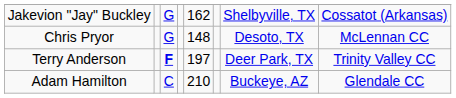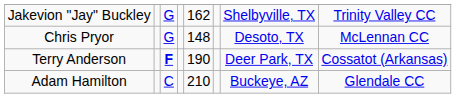Jakevion "Jay" Buckley | column 8: Cossatot (Arkansas) -> Trinity Valley CC
Terry Anderson | column 5: 197 -> 190
Terry Anderson | column 8: Trinity Valley CC -> Cossatot (Arkansas)
